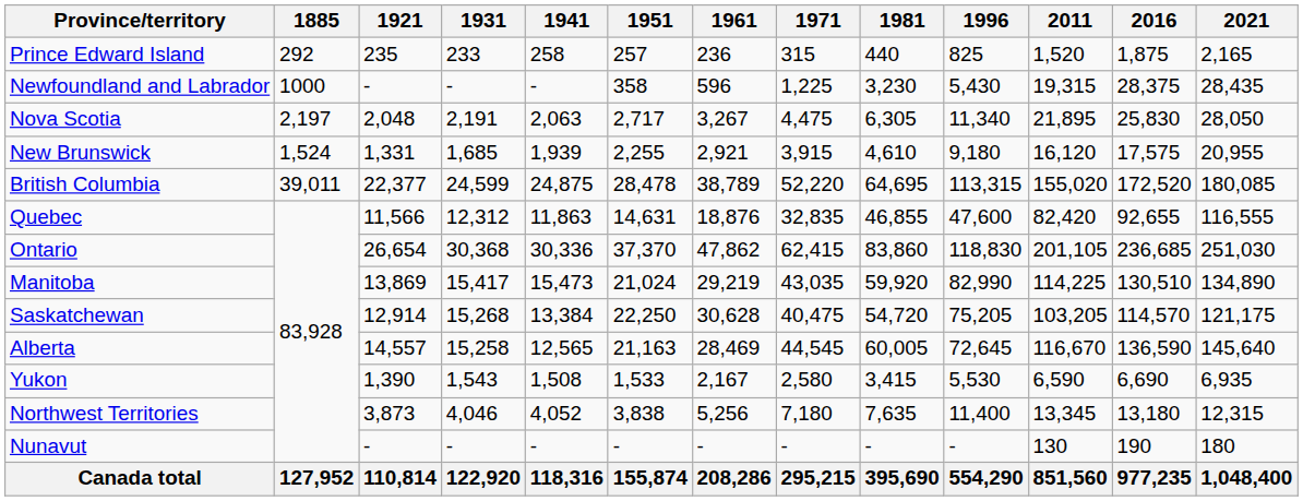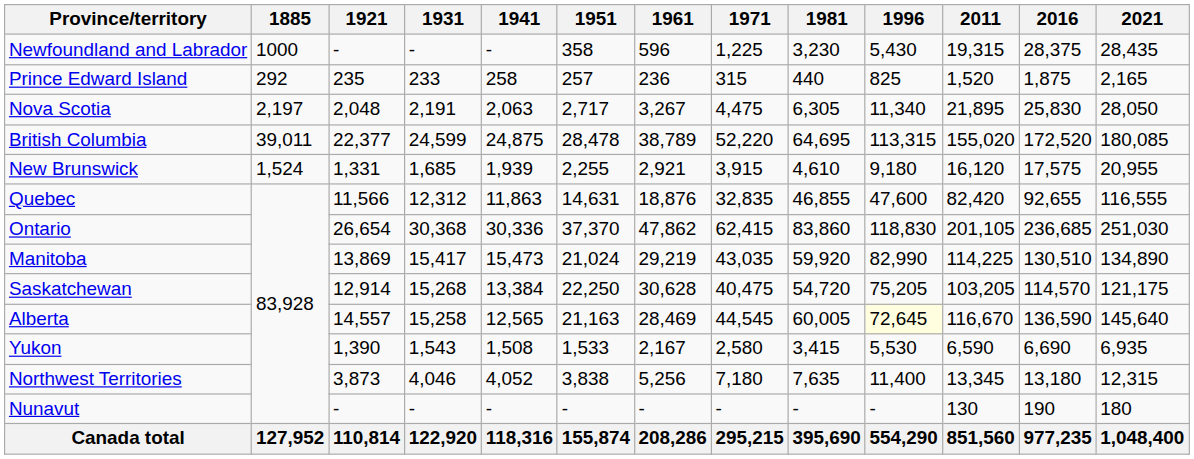rows swapped: Newfoundland and Labrador <-> Prince Edward Island
rows swapped: New Brunswick <-> British Columbia
Alberta | 1996: no background -> lightyellow background
